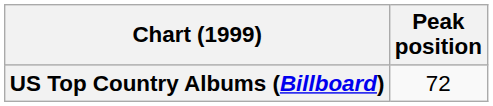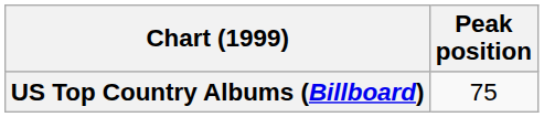US Top Country Albums (Billboard) | Peak position: 72 -> 75
